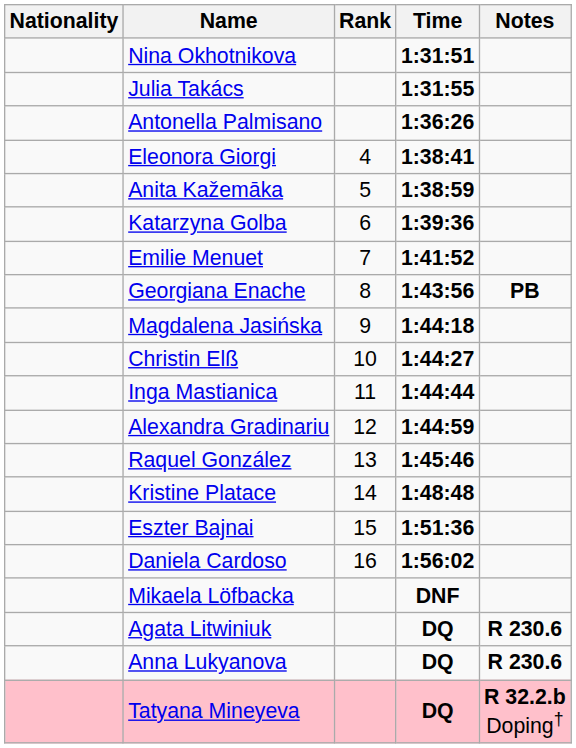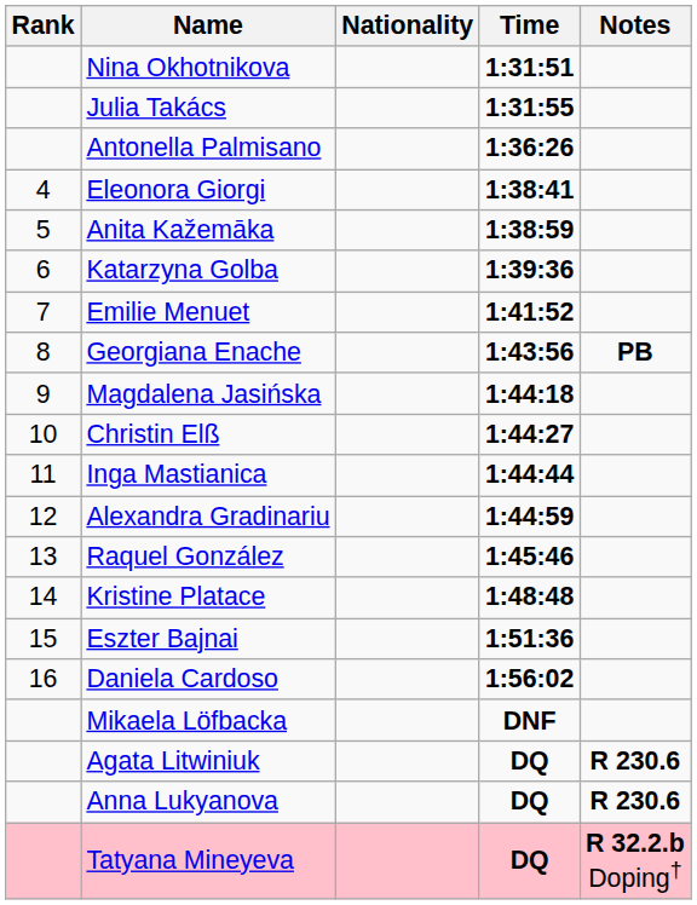columns swapped: Rank <-> Nationality
